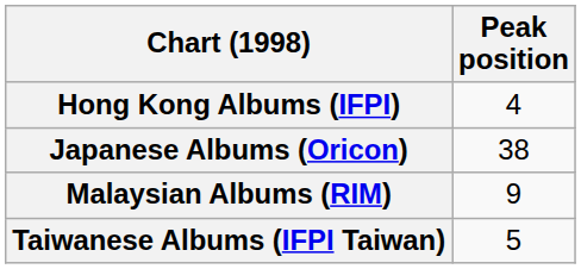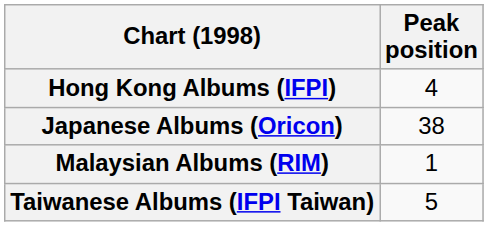Malaysian Albums (RIM) | Peak position: 9 -> 1
